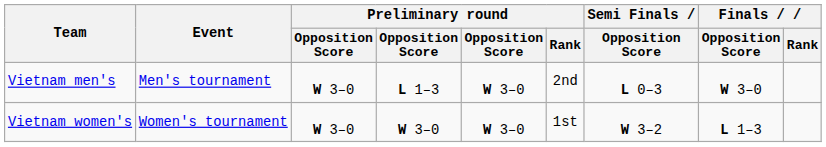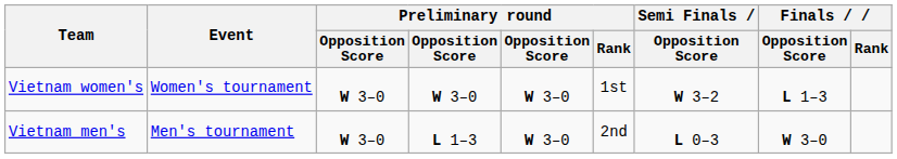rows swapped: Vietnam men's <-> Vietnam women's
